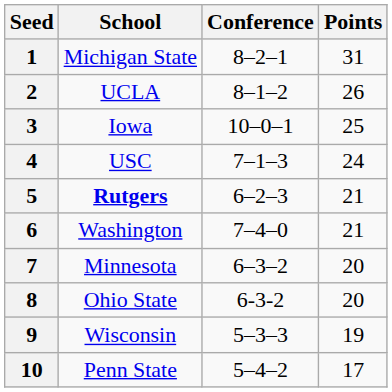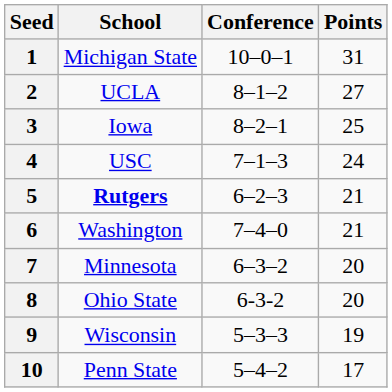1 | Conference: 8–2–1 -> 10–0–1
2 | Points: 26 -> 27
3 | Conference: 10–0–1 -> 8–2–1
